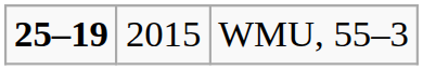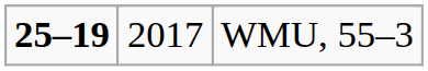WMU, 55–3 | column 2: 2015 -> 2017
